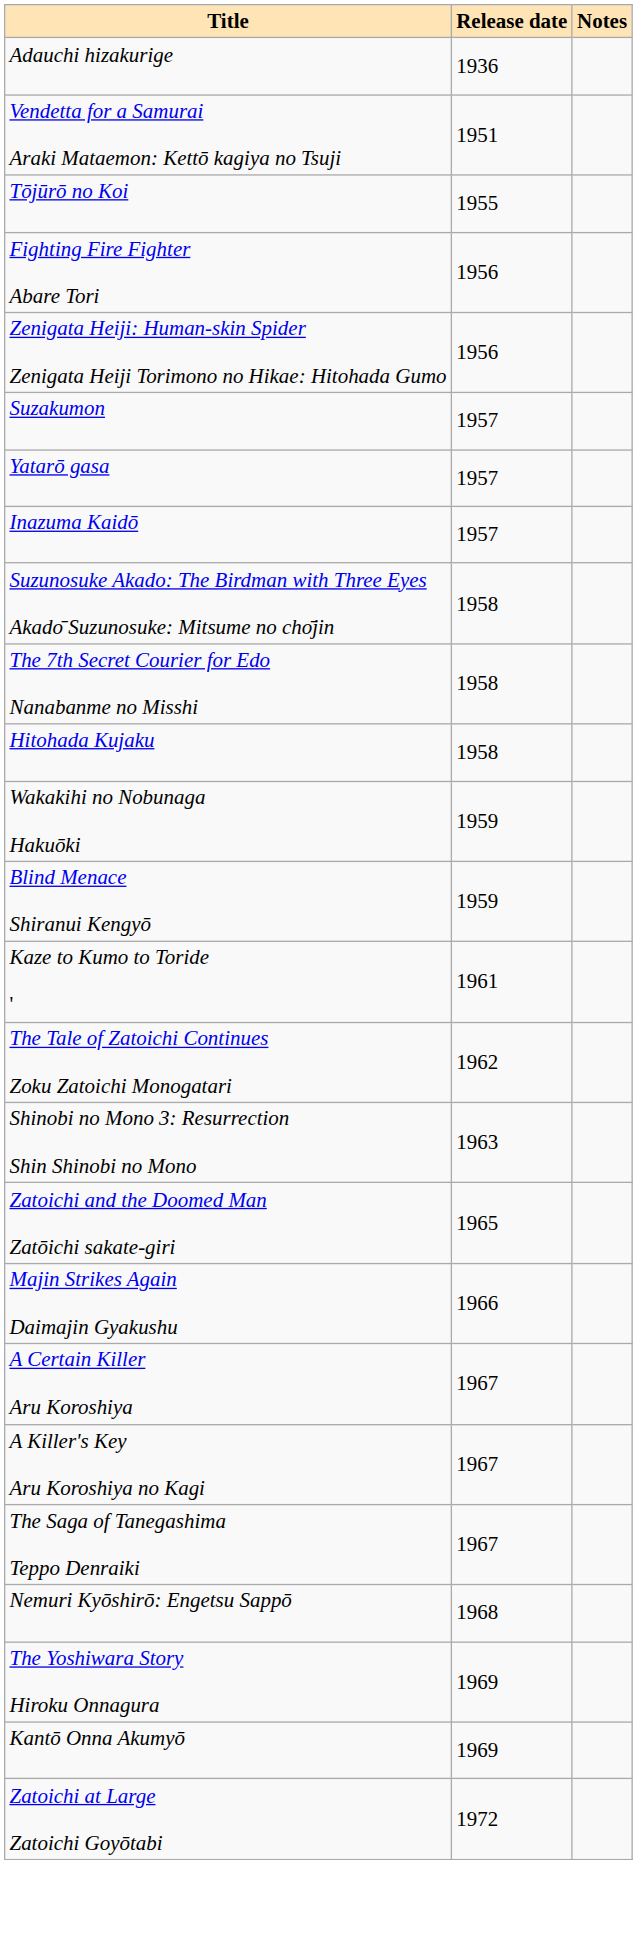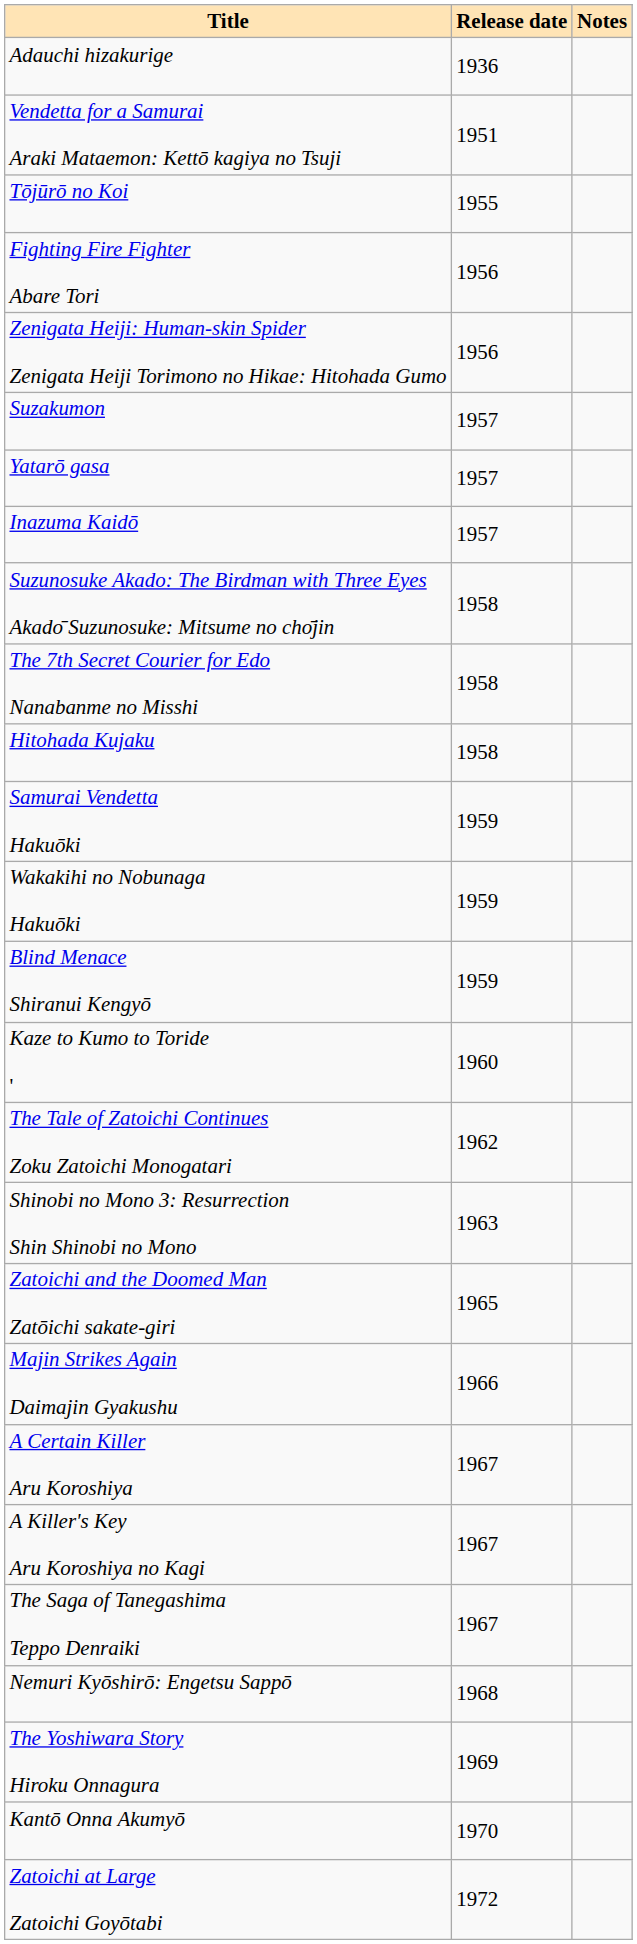+ row: Samurai Vendetta Hakuōki | 1959
Kaze to Kumo to Toride ' | Release date: 1961 -> 1960
Kantō Onna Akumyō | Release date: 1969 -> 1970
